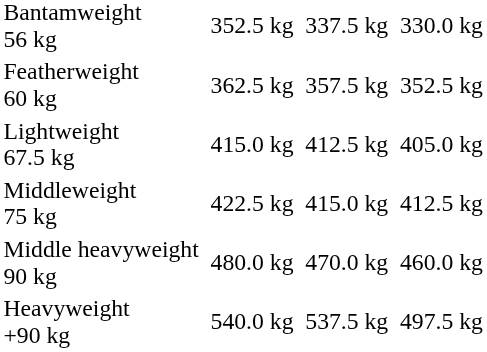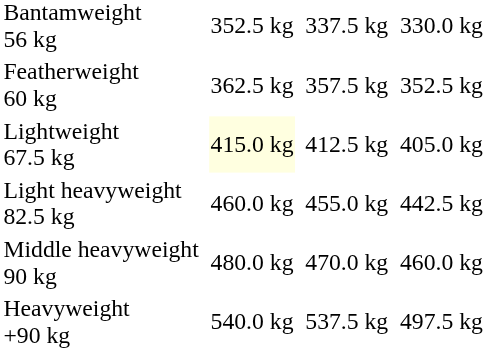Lightweight 67.5 kg | column 3: no background -> lightyellow background
- row: Middleweight 75 kg | 422.5 kg | 415.0 kg | 412.5 kg
+ row: Light heavyweight 82.5 kg | 460.0 kg | 455.0 kg | 442.5 kg
